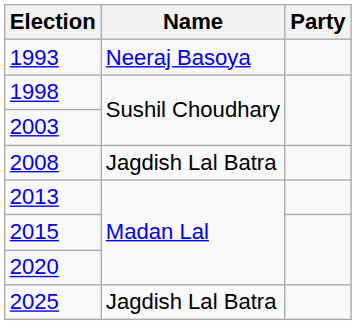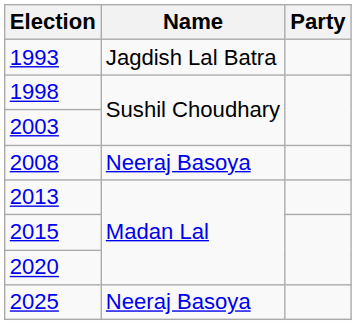1993 | Name: Neeraj Basoya -> Jagdish Lal Batra
2008 | Name: Jagdish Lal Batra -> Neeraj Basoya
2025 | Name: Jagdish Lal Batra -> Neeraj Basoya
